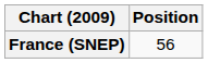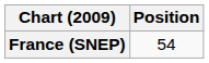France (SNEP) | Position: 56 -> 54
